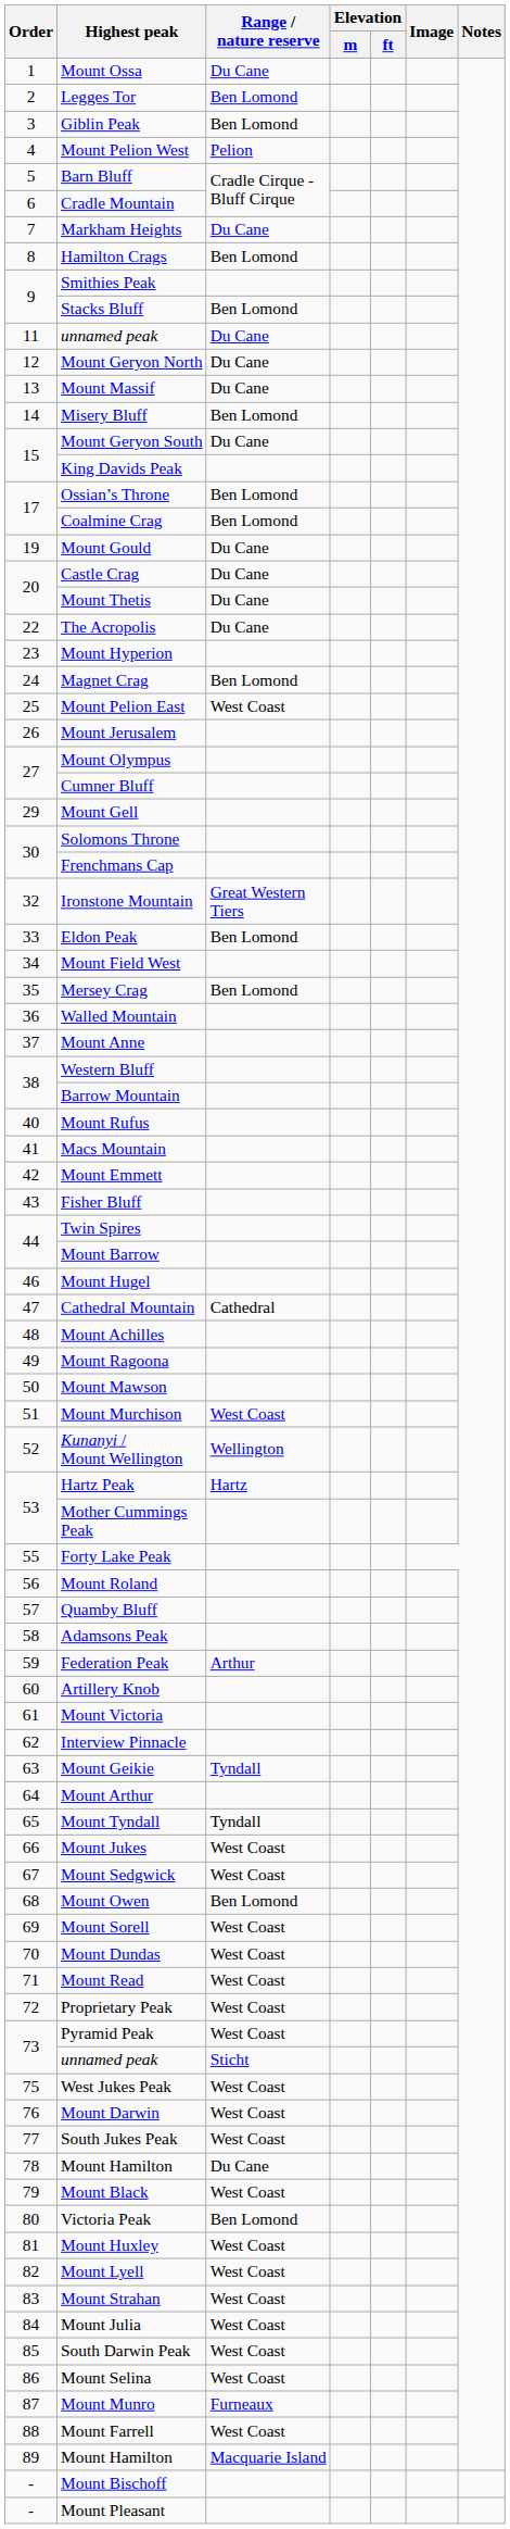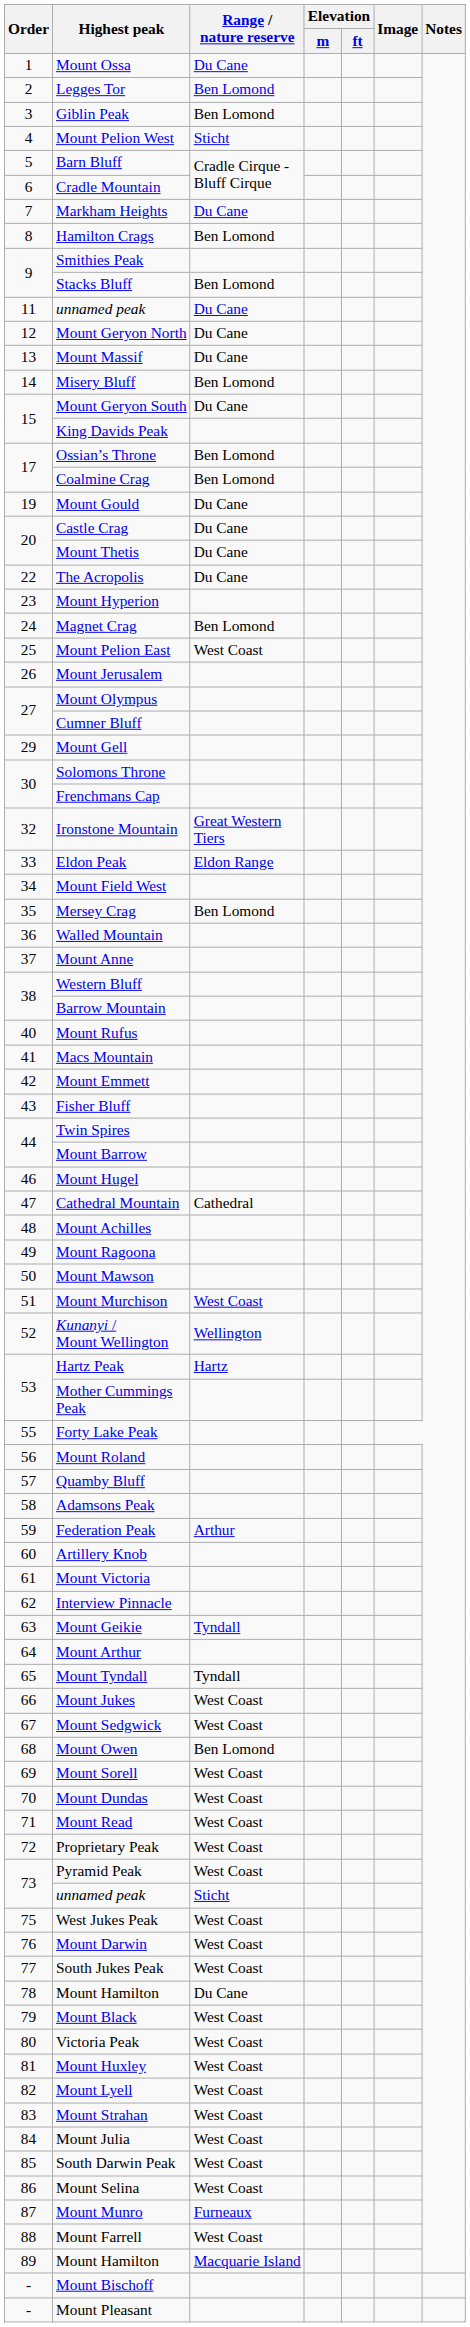Mount Pelion West | Range / nature reserve: Pelion -> Sticht
Eldon Peak | Range / nature reserve: Ben Lomond -> Eldon Range
Victoria Peak | Range / nature reserve: Ben Lomond -> West Coast
